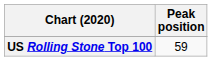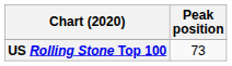US Rolling Stone Top 100 | Peak position: 59 -> 73
